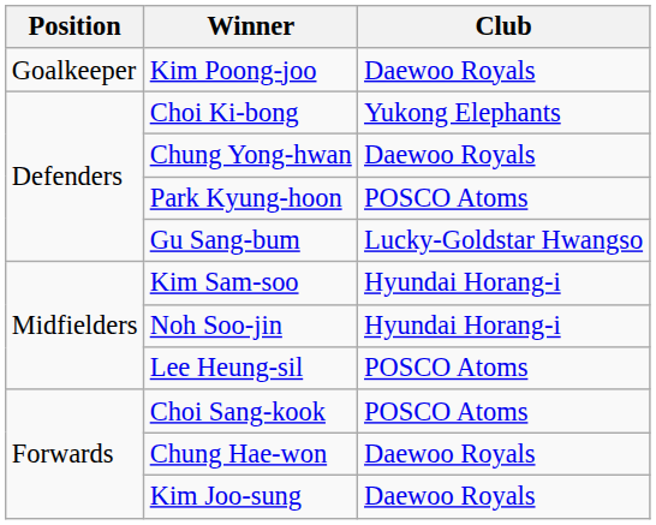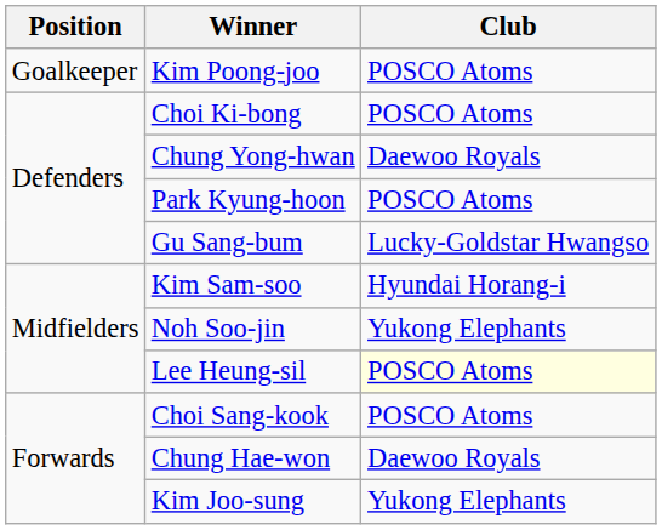Kim Poong-joo | Club: Daewoo Royals -> POSCO Atoms
Choi Ki-bong | Club: Yukong Elephants -> POSCO Atoms
Noh Soo-jin | Club: Hyundai Horang-i -> Yukong Elephants
Lee Heung-sil | Club: no background -> lightyellow background
Kim Joo-sung | Club: Daewoo Royals -> Yukong Elephants
